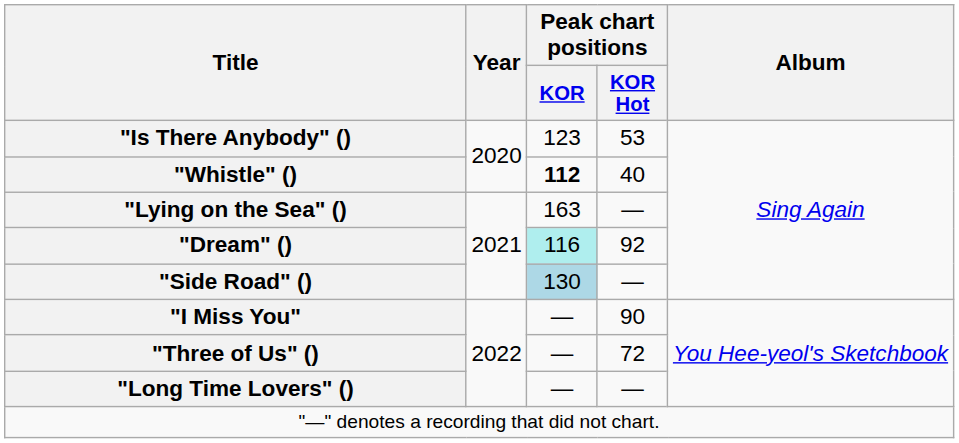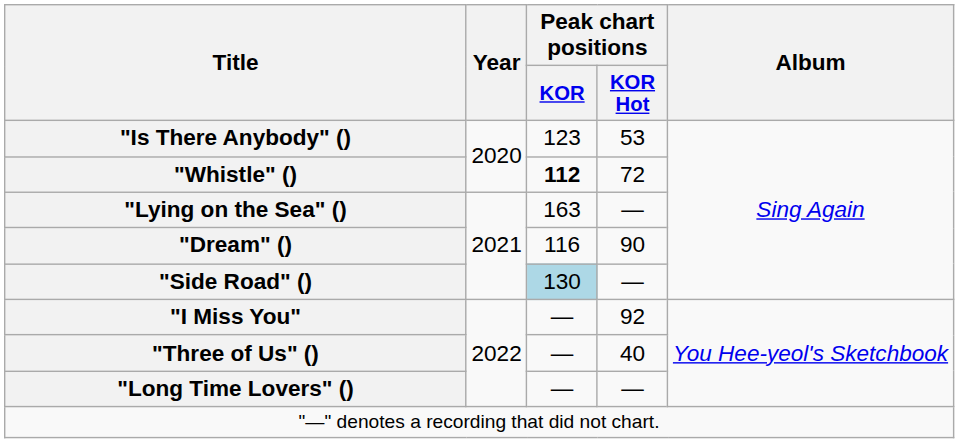"Whistle" () | Peak chart positions / KOR Hot: 40 -> 72
"Dream" () | Peak chart positions / KOR: paleturquoise background -> no background
"Dream" () | Peak chart positions / KOR Hot: 92 -> 90
"I Miss You" | Peak chart positions / KOR Hot: 90 -> 92
"Three of Us" () | Peak chart positions / KOR Hot: 72 -> 40
